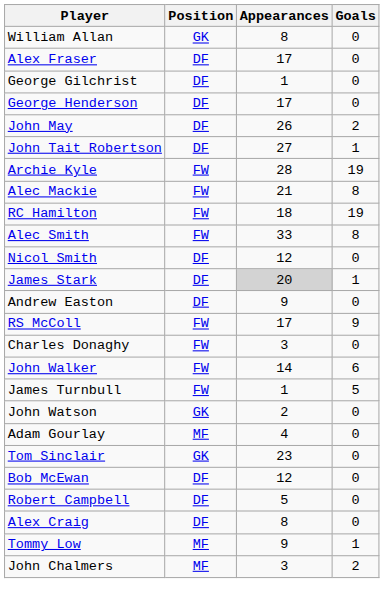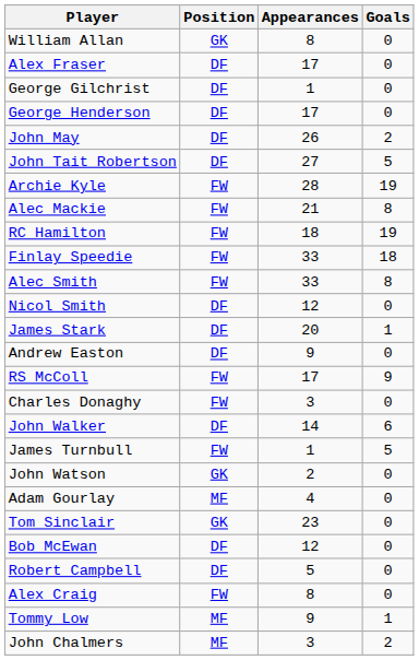John Tait Robertson | Goals: 1 -> 5
+ row: Finlay Speedie | FW | 33 | 18
James Stark | Appearances: lightgrey background -> no background
John Walker | Position: FW -> DF
Alex Craig | Position: DF -> FW
